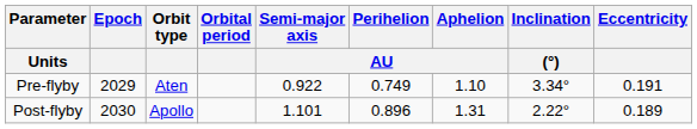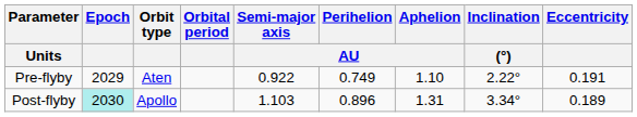Pre-flyby | Inclination / (°): 3.34° -> 2.22°
Post-flyby | Epoch: no background -> paleturquoise background
Post-flyby | Semi-major axis / AU: 1.101 -> 1.103
Post-flyby | Inclination / (°): 2.22° -> 3.34°
